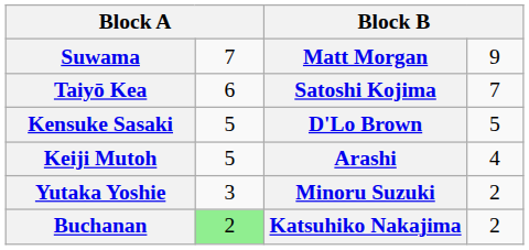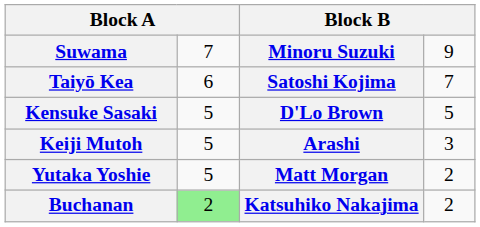Suwama | column 3: Matt Morgan -> Minoru Suzuki
Keiji Mutoh | column 4: 4 -> 3
Yutaka Yoshie | column 2: 3 -> 5
Yutaka Yoshie | column 3: Minoru Suzuki -> Matt Morgan
